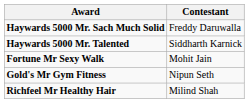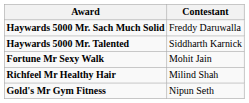rows swapped: Richfeel Mr Healthy Hair <-> Gold's Mr Gym Fitness
